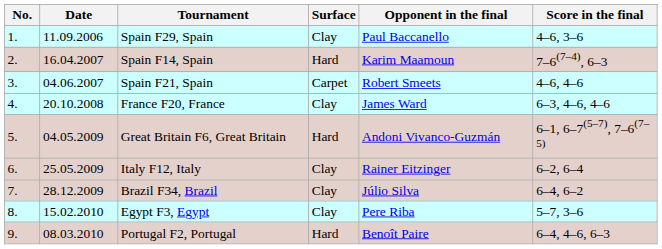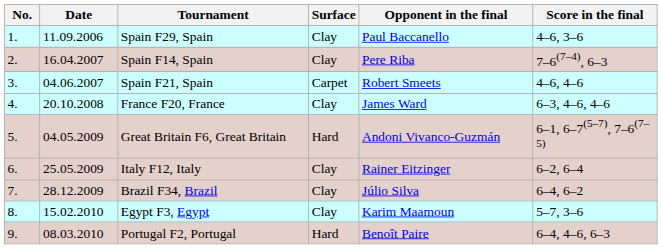Spain F14, Spain | Surface: Hard -> Clay
Spain F14, Spain | Opponent in the final: Karim Maamoun -> Pere Riba
Egypt F3, Egypt | Opponent in the final: Pere Riba -> Karim Maamoun
